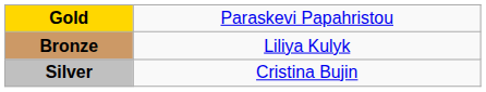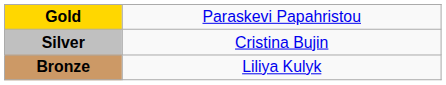rows swapped: Silver <-> Bronze
